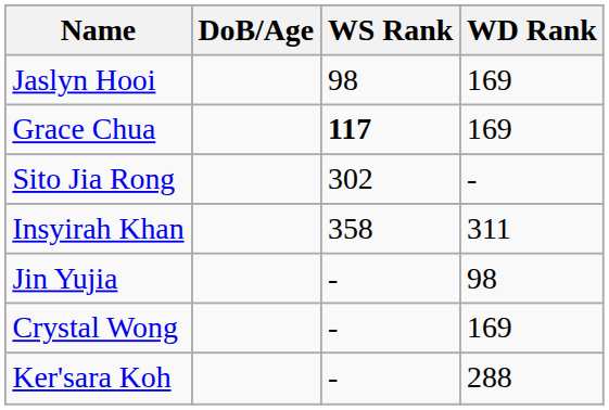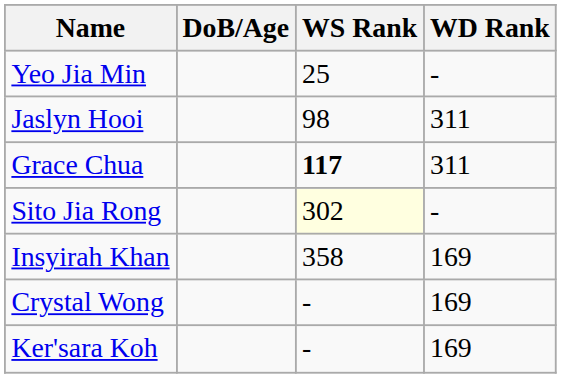+ row: Yeo Jia Min | 25 | -
Jaslyn Hooi | WD Rank: 169 -> 311
Grace Chua | WD Rank: 169 -> 311
Sito Jia Rong | WS Rank: no background -> lightyellow background
Insyirah Khan | WD Rank: 311 -> 169
- row: Jin Yujia | - | 98
Ker'sara Koh | WD Rank: 288 -> 169
